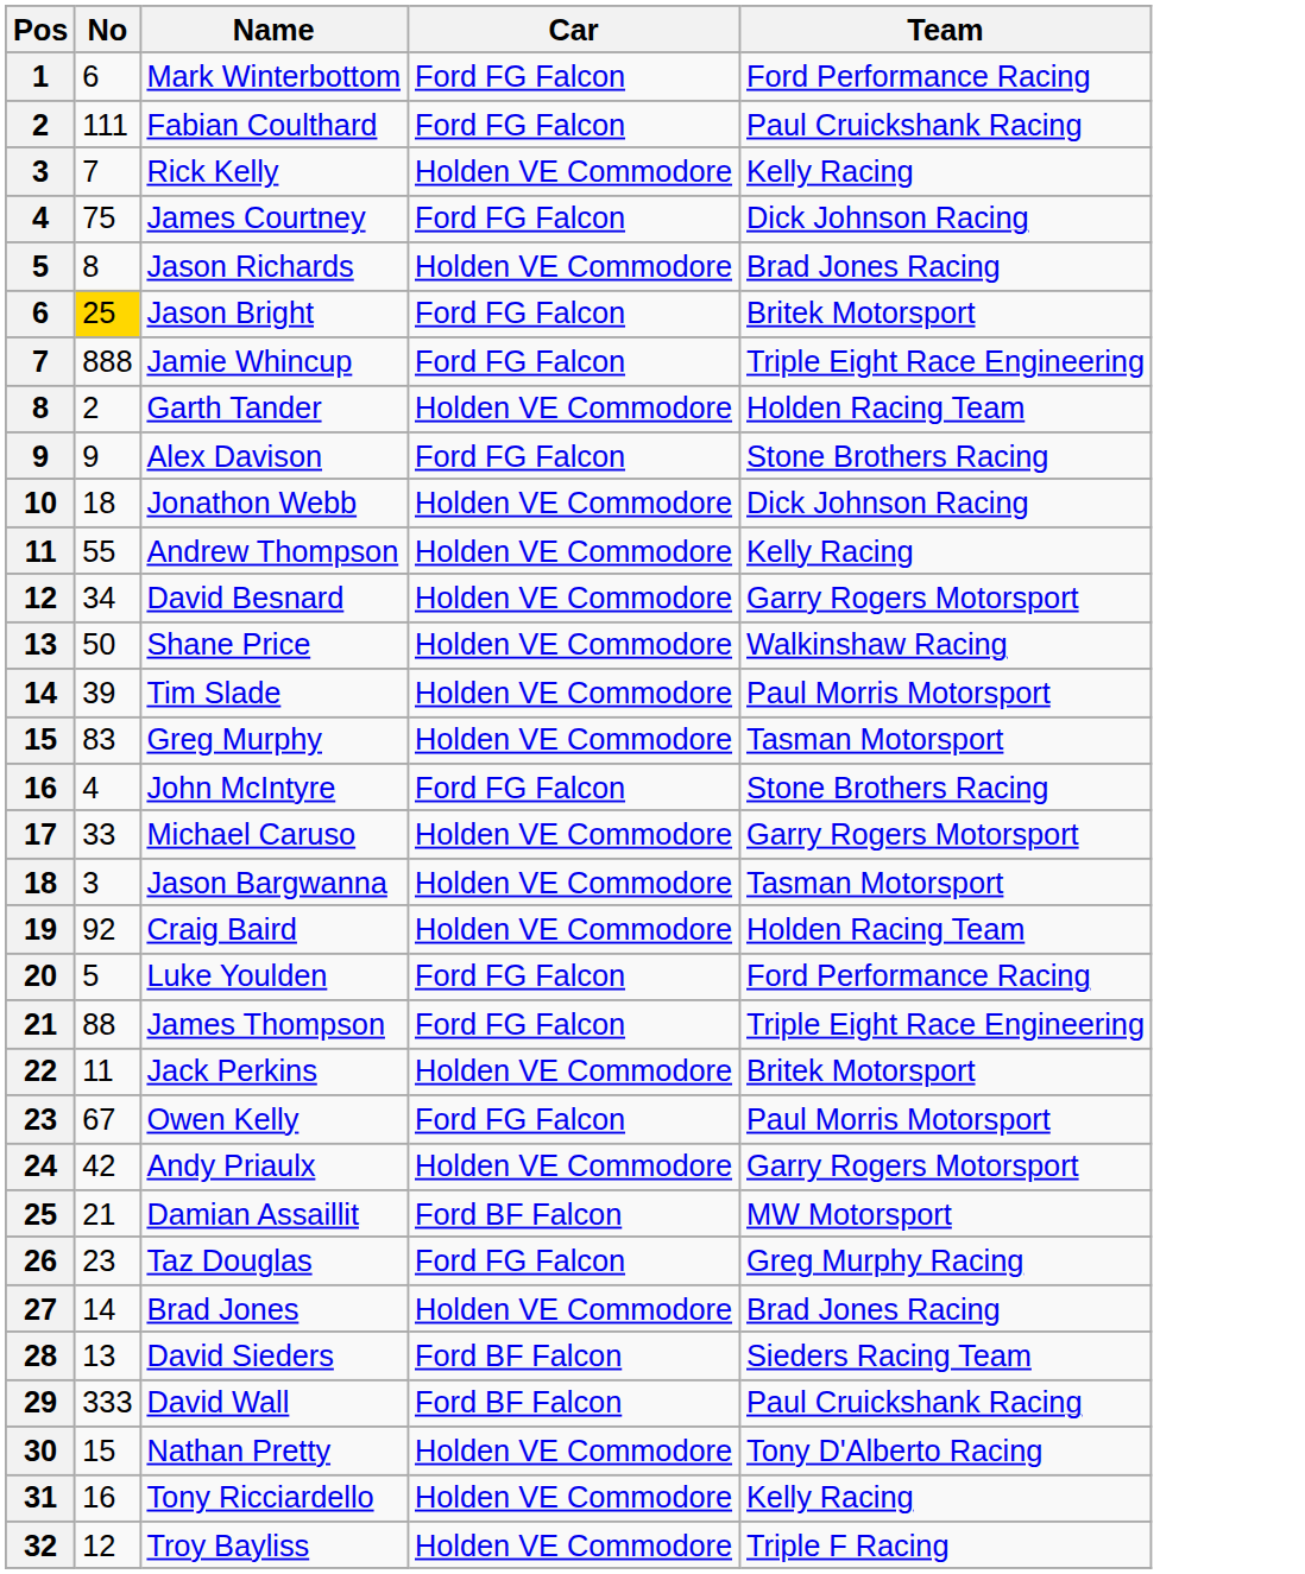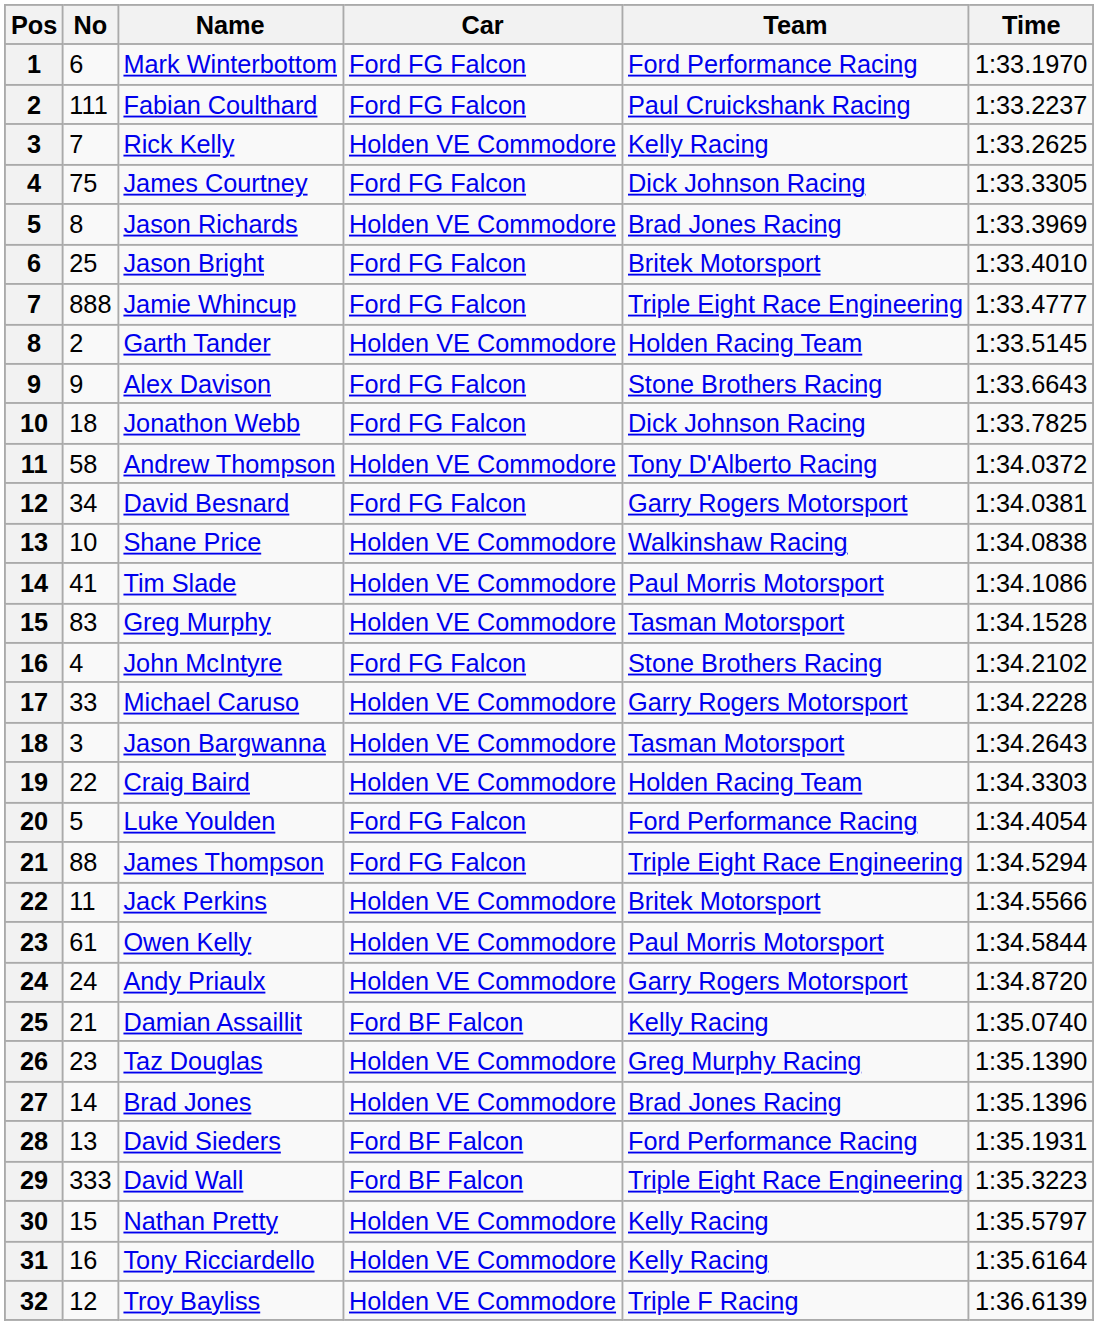+ column: Time | 1:33.1970 | 1:33.2237 | 1:33.2625 | 1:33.3305 | 1:33.3969 | 1:33.4010 | 1:33.4777 | 1:33.5145 | 1:33.6643 | 1:33.7825 | 1:34.0372 | 1:34.0381 | 1:34.0838 | 1:34.1086 | 1:34.1528 | 1:34.2102 | 1:34.2228 | 1:34.2643 | 1:34.3303 | 1:34.4054 | 1:34.5294 | 1:34.5566 | 1:34.5844 | 1:34.8720 | 1:35.0740 | 1:35.1390 | 1:35.1396 | 1:35.1931 | 1:35.3223 | 1:35.5797 | 1:35.6164 | 1:36.6139
Jason Bright | No: gold background -> no background
Jonathon Webb | Car: Holden VE Commodore -> Ford FG Falcon
Andrew Thompson | No: 55 -> 58
Andrew Thompson | Team: Kelly Racing -> Tony D'Alberto Racing
David Besnard | Car: Holden VE Commodore -> Ford FG Falcon
Shane Price | No: 50 -> 10
Tim Slade | No: 39 -> 41
Craig Baird | No: 92 -> 22
Owen Kelly | No: 67 -> 61
Owen Kelly | Car: Ford FG Falcon -> Holden VE Commodore
Andy Priaulx | No: 42 -> 24
Damian Assaillit | Team: MW Motorsport -> Kelly Racing
Taz Douglas | Car: Ford FG Falcon -> Holden VE Commodore
David Sieders | Team: Sieders Racing Team -> Ford Performance Racing
David Wall | Team: Paul Cruickshank Racing -> Triple Eight Race Engineering
Nathan Pretty | Team: Tony D'Alberto Racing -> Kelly Racing
